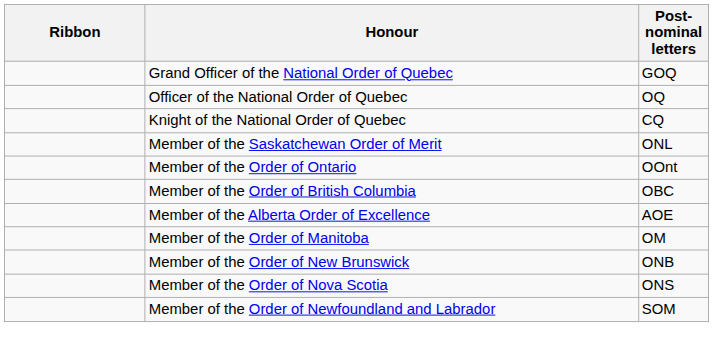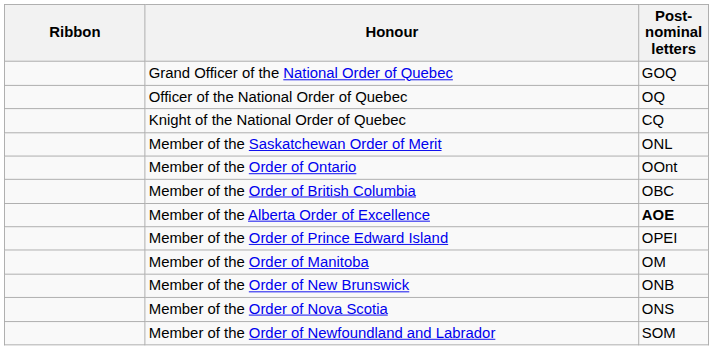Member of the Alberta Order of Excellence | Post-nominal letters: normal -> bold
+ row: Member of the Order of Prince Edward Island | OPEI
